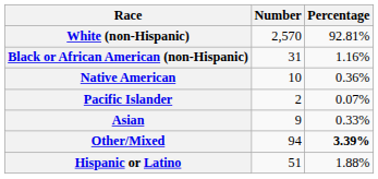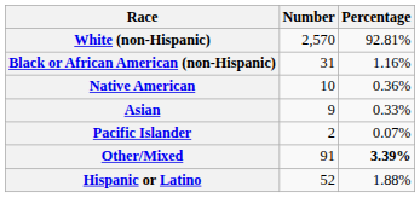rows swapped: Asian <-> Pacific Islander
Other/Mixed | Number: 94 -> 91
Hispanic or Latino | Number: 51 -> 52
